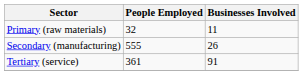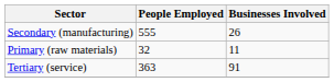rows swapped: Primary (raw materials) <-> Secondary (manufacturing)
Tertiary (service) | People Employed: 361 -> 363
